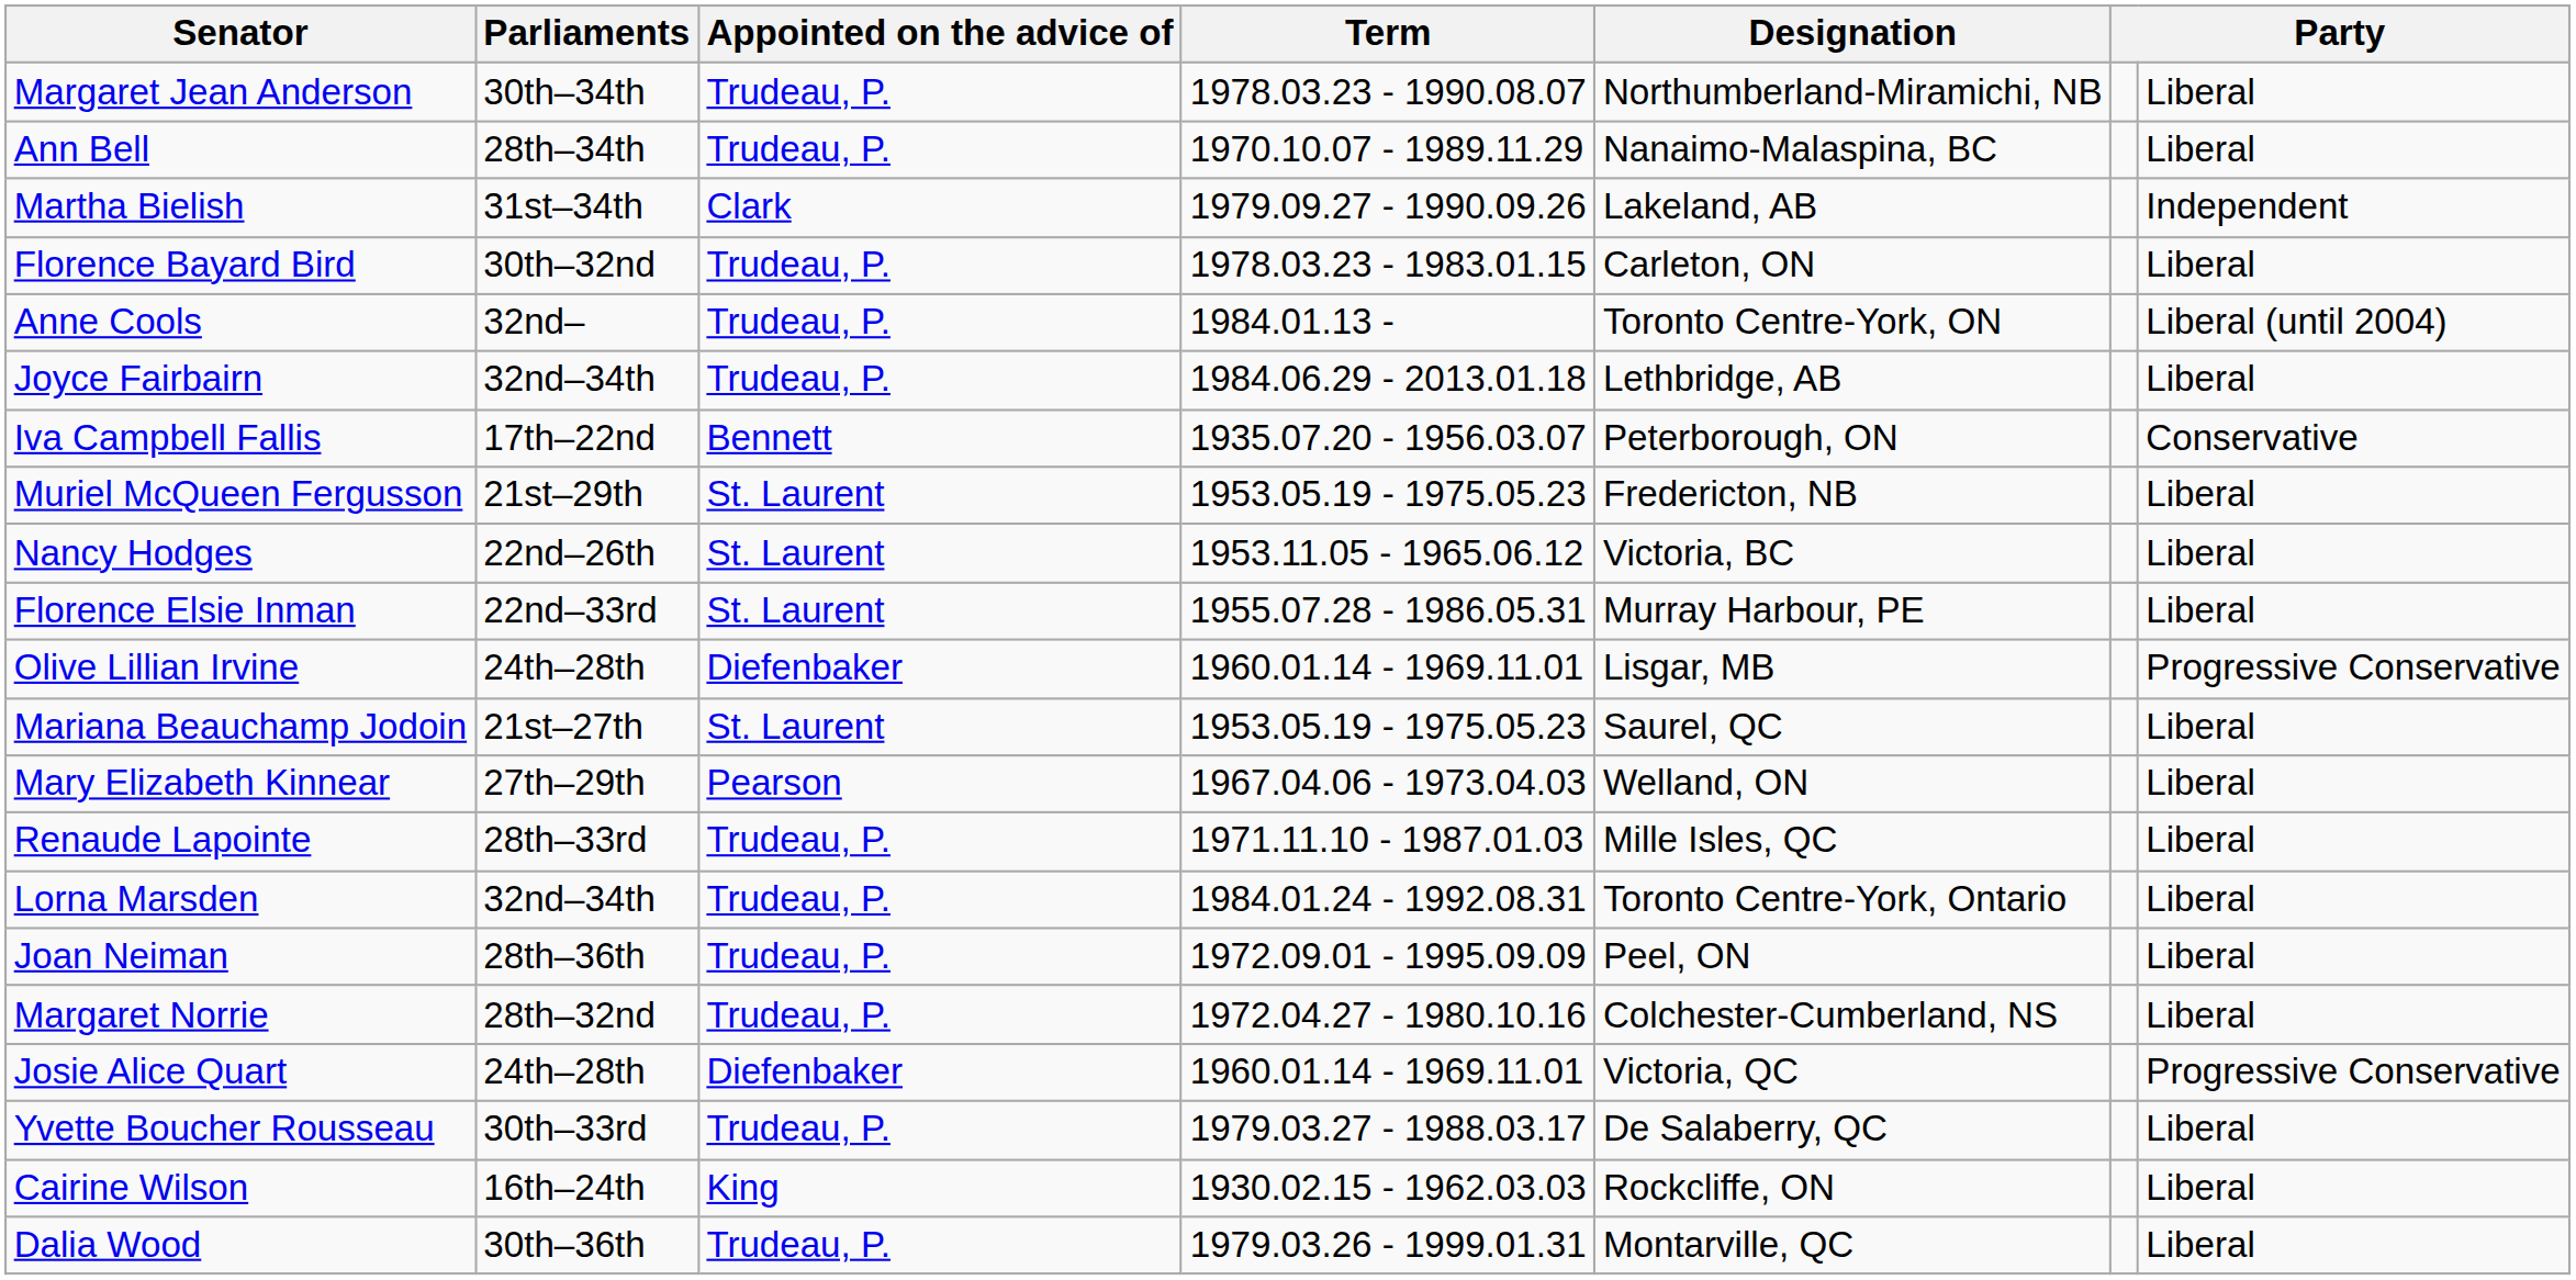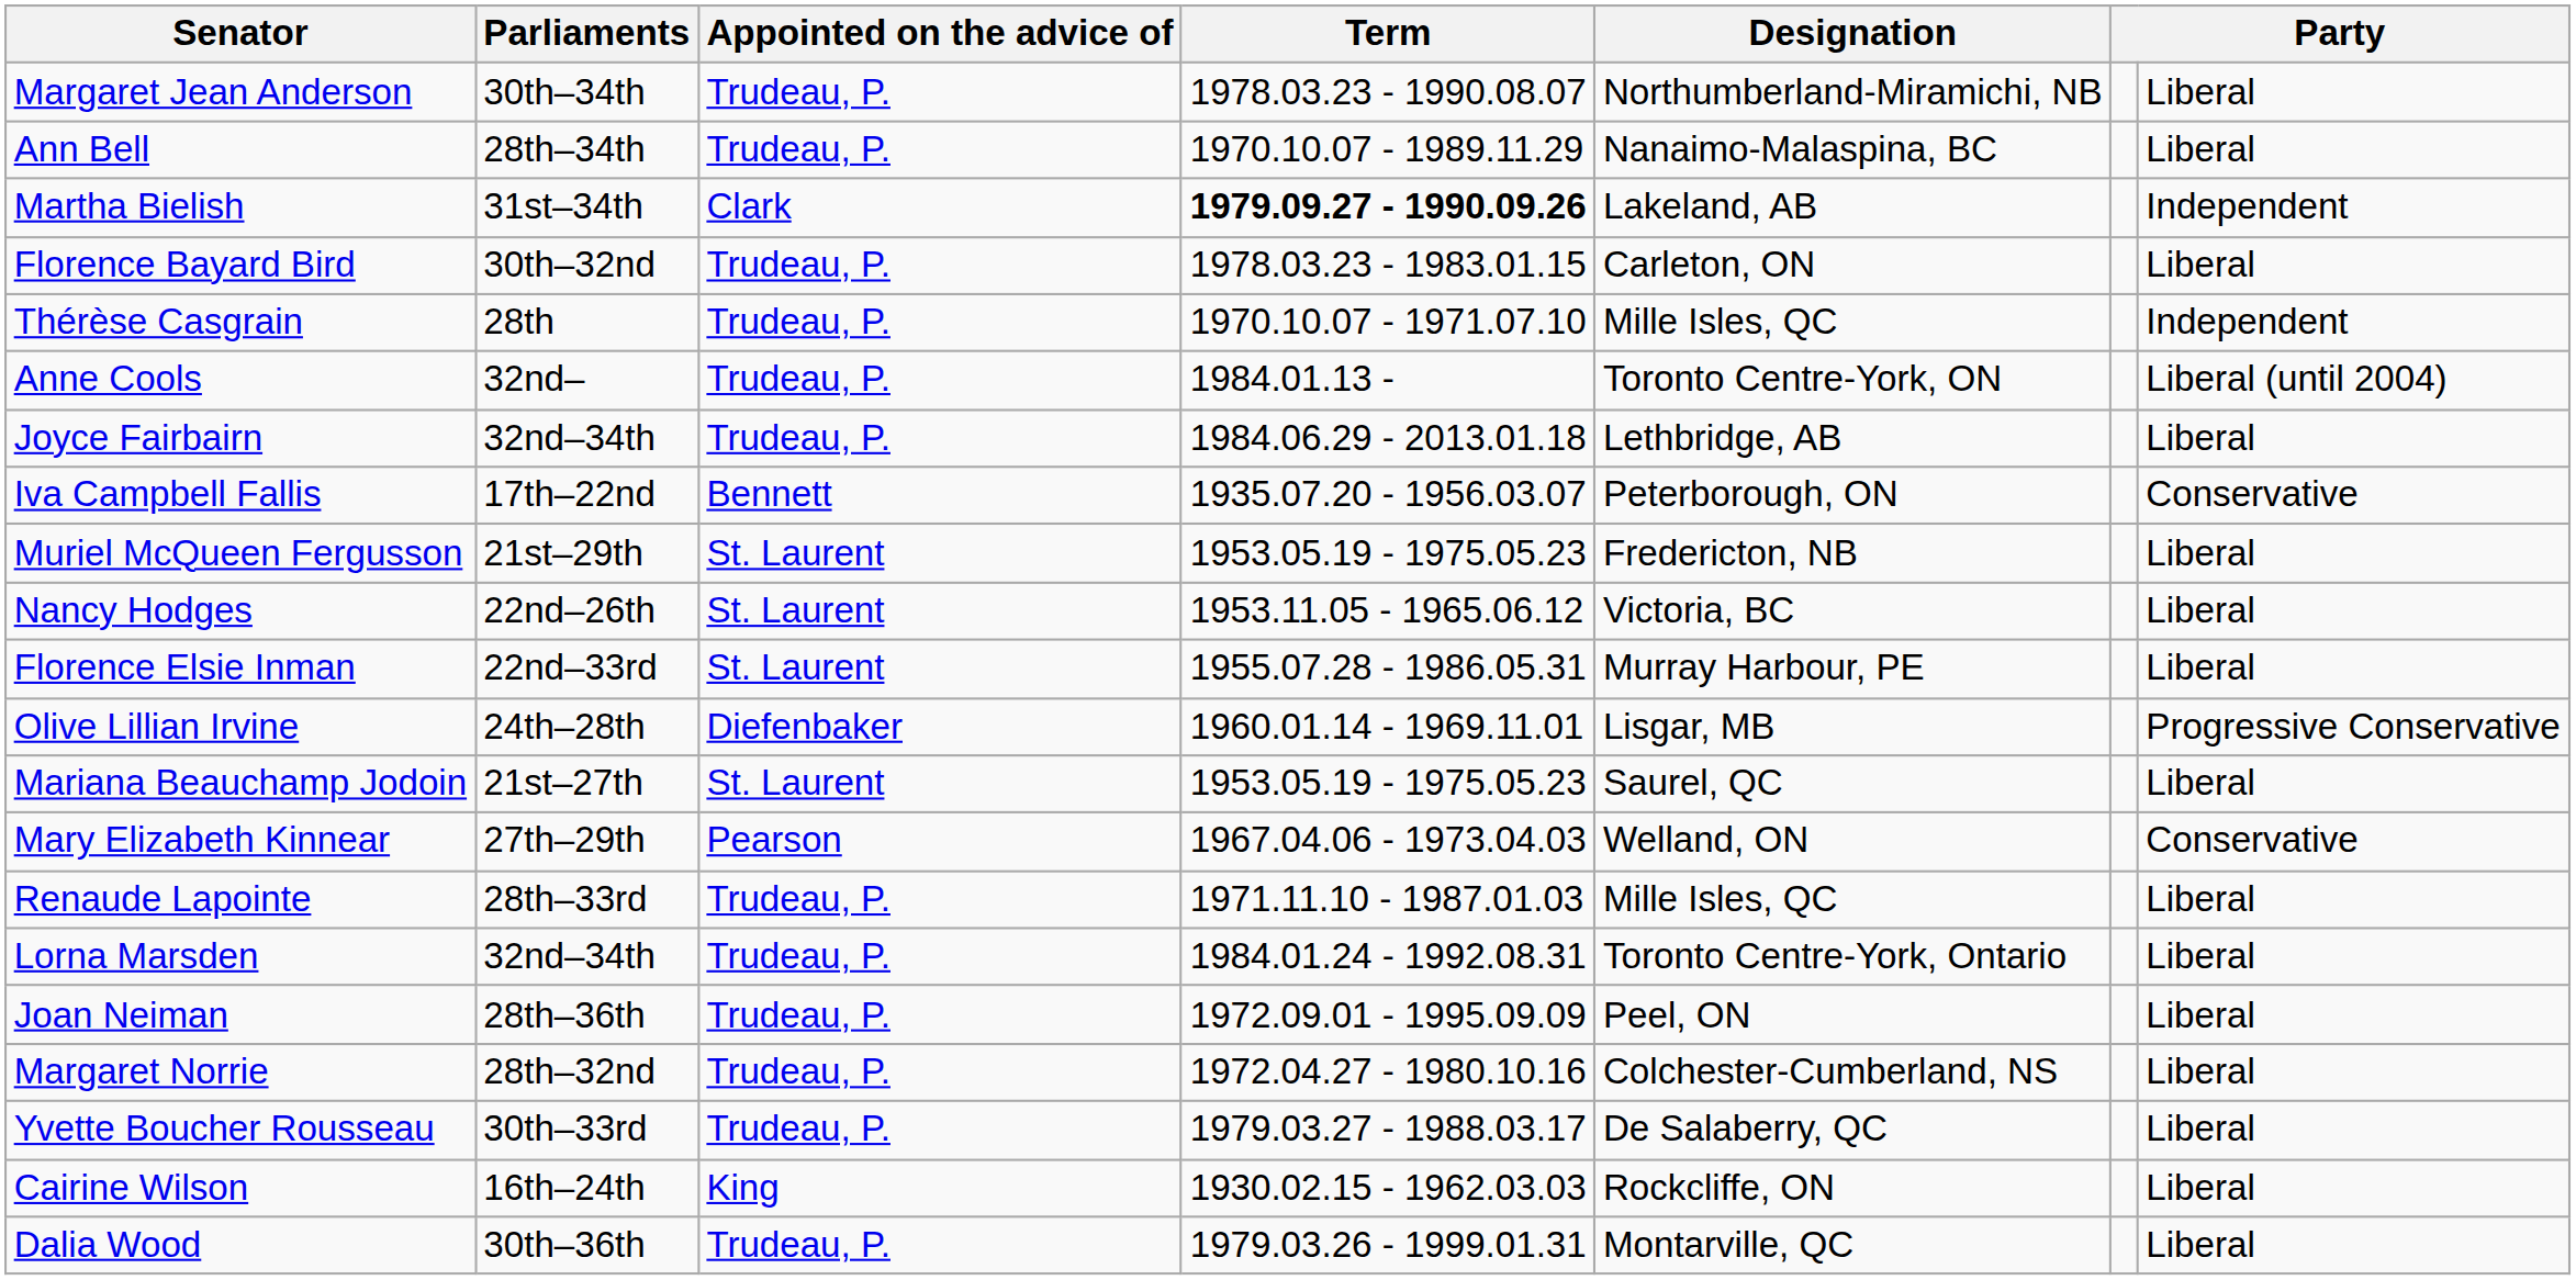Martha Bielish | Term: normal -> bold
+ row: Thérèse Casgrain | 28th | Trudeau, P. | 1970.10.07 - 1971.07.10 | Mille Isles, QC | Independent
Mary Elizabeth Kinnear | column 7: Liberal -> Conservative
- row: Josie Alice Quart | 24th–28th | Diefenbaker | 1960.01.14 - 1969.11.01 | Victoria, QC | Progressive Conservative
